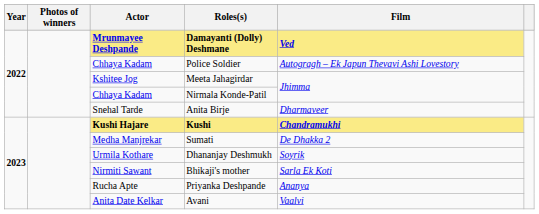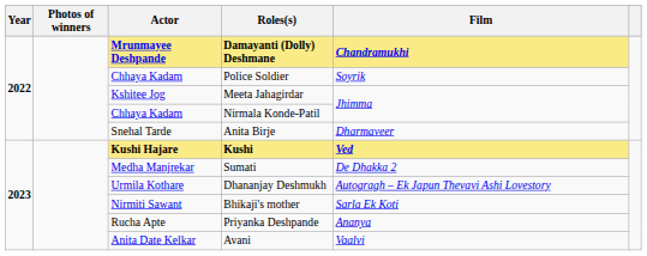Damayanti (Dolly) Deshmane | Film: Ved -> Chandramukhi
Police Soldier | Film: Autogragh – Ek Japun Thevavi Ashi Lovestory -> Soyrik
Kushi | Film: Chandramukhi -> Ved
Dhananjay Deshmukh | Film: Soyrik -> Autogragh – Ek Japun Thevavi Ashi Lovestory
